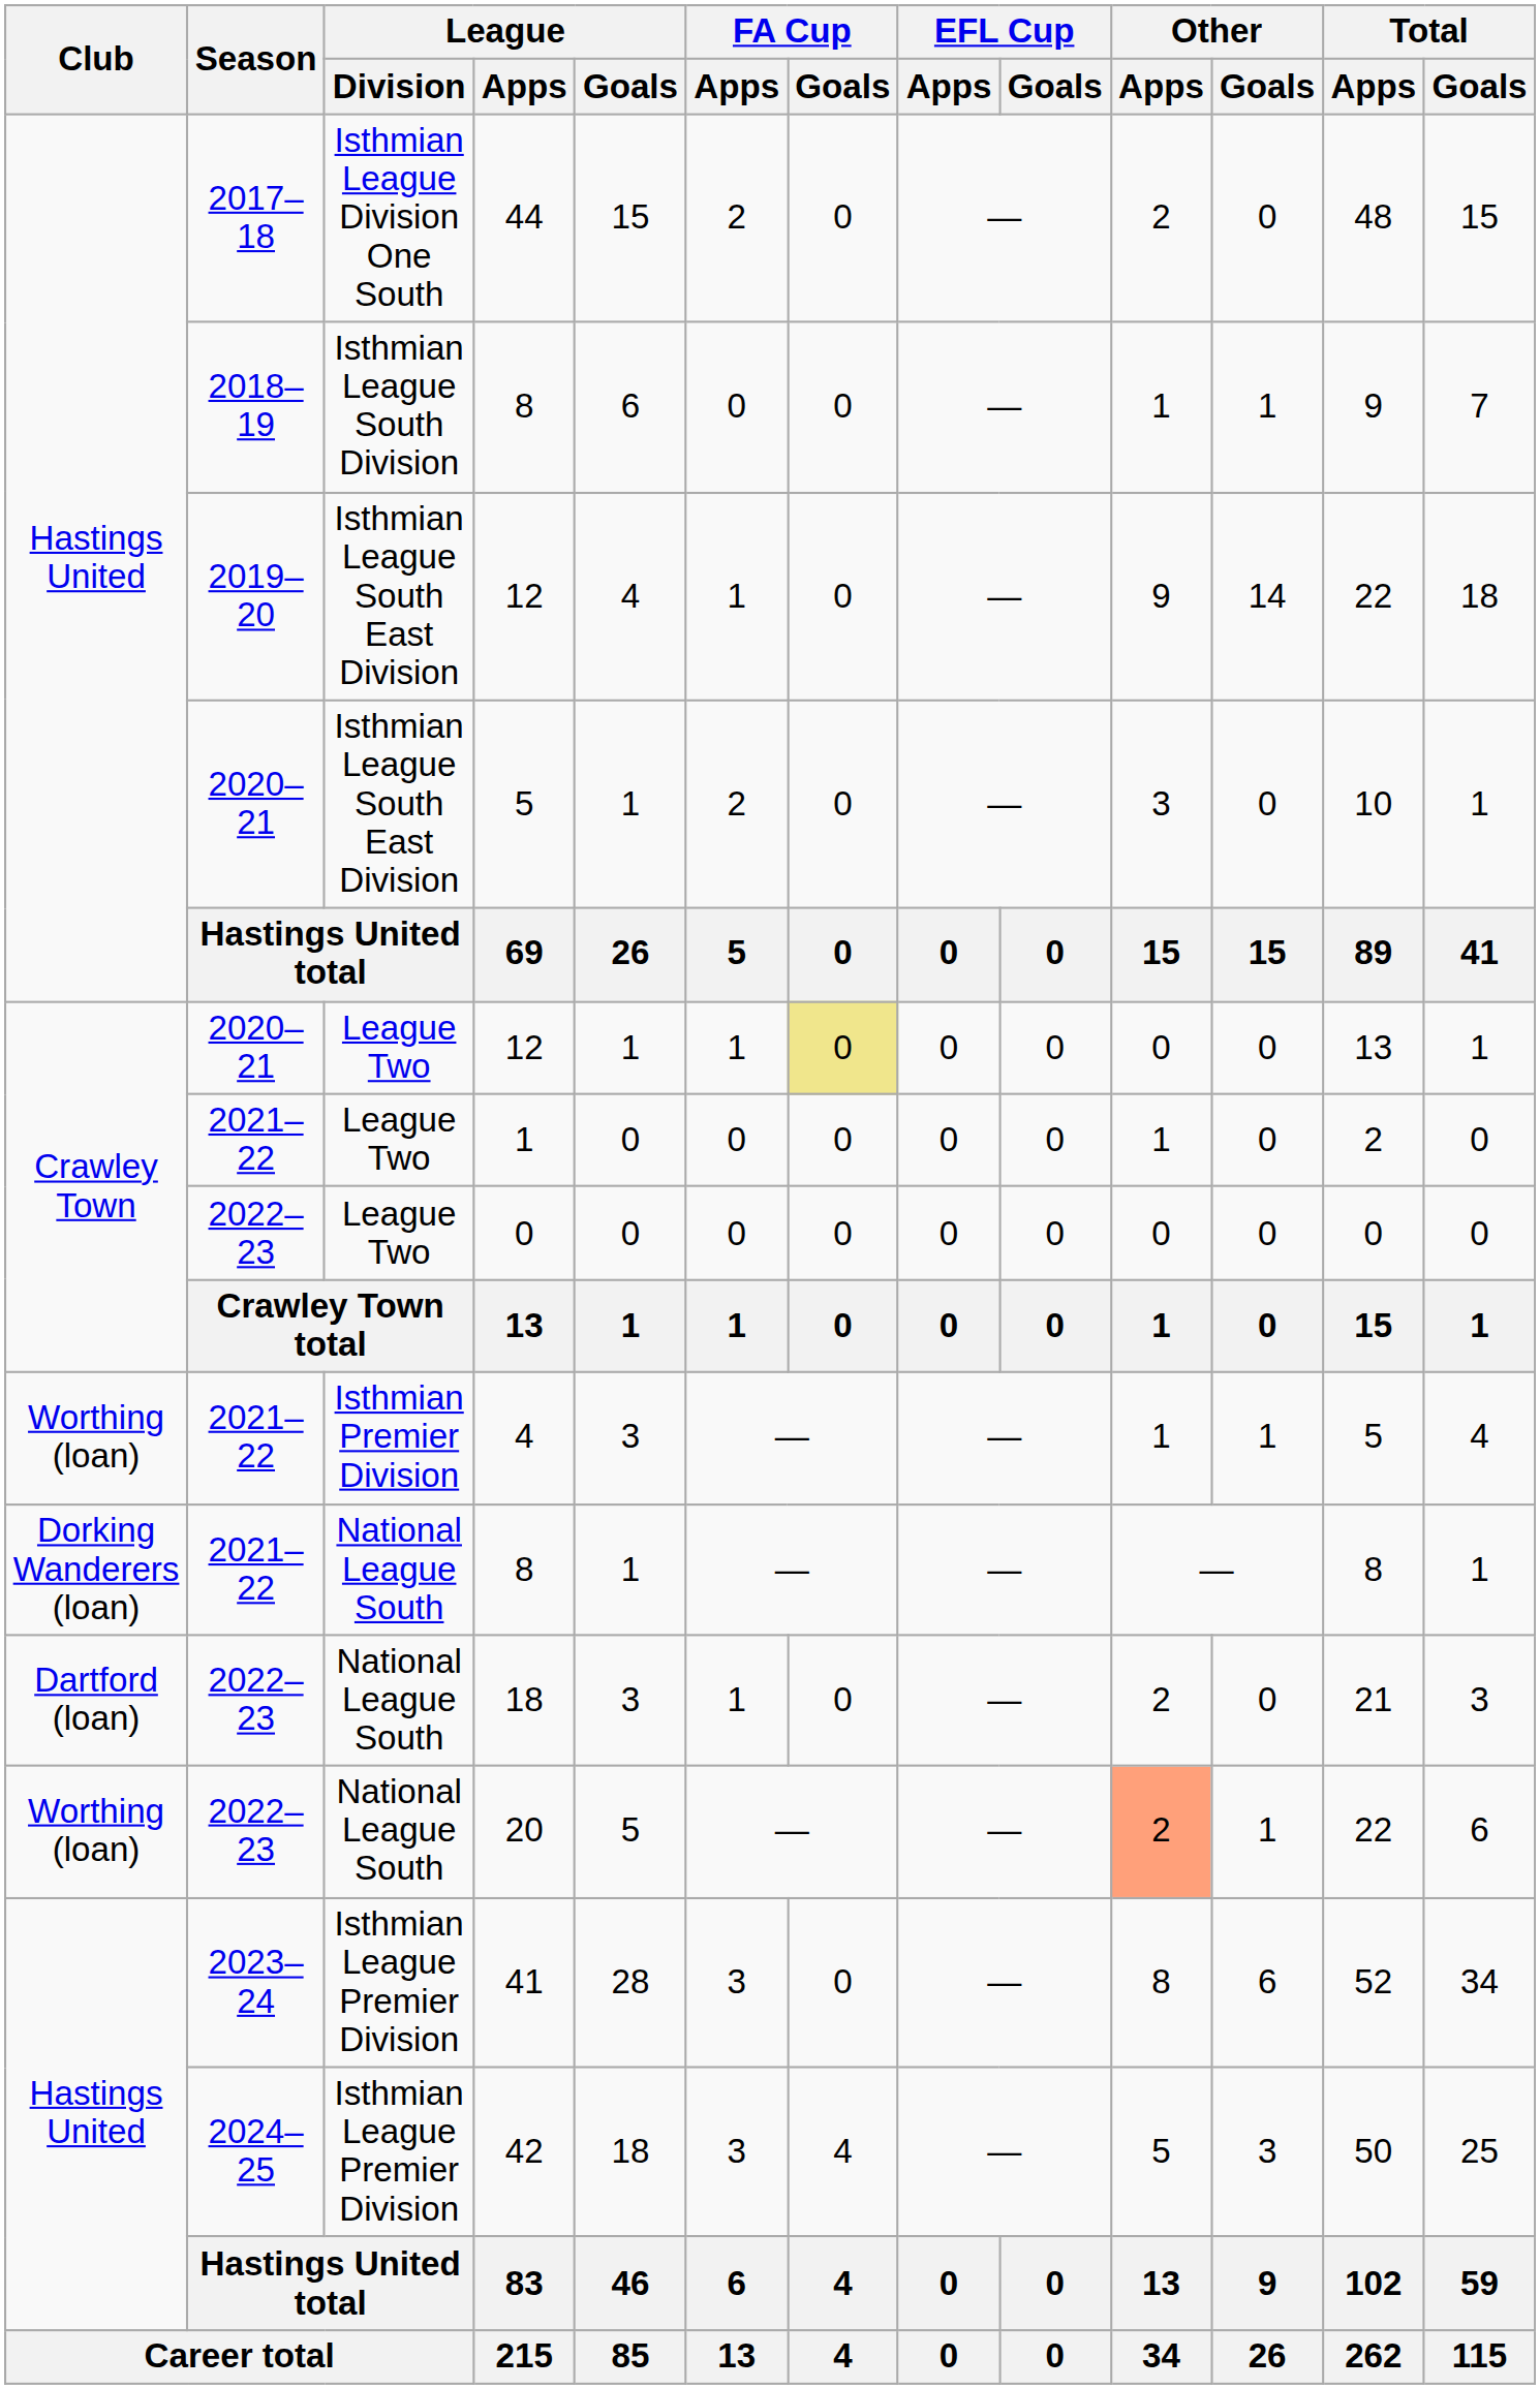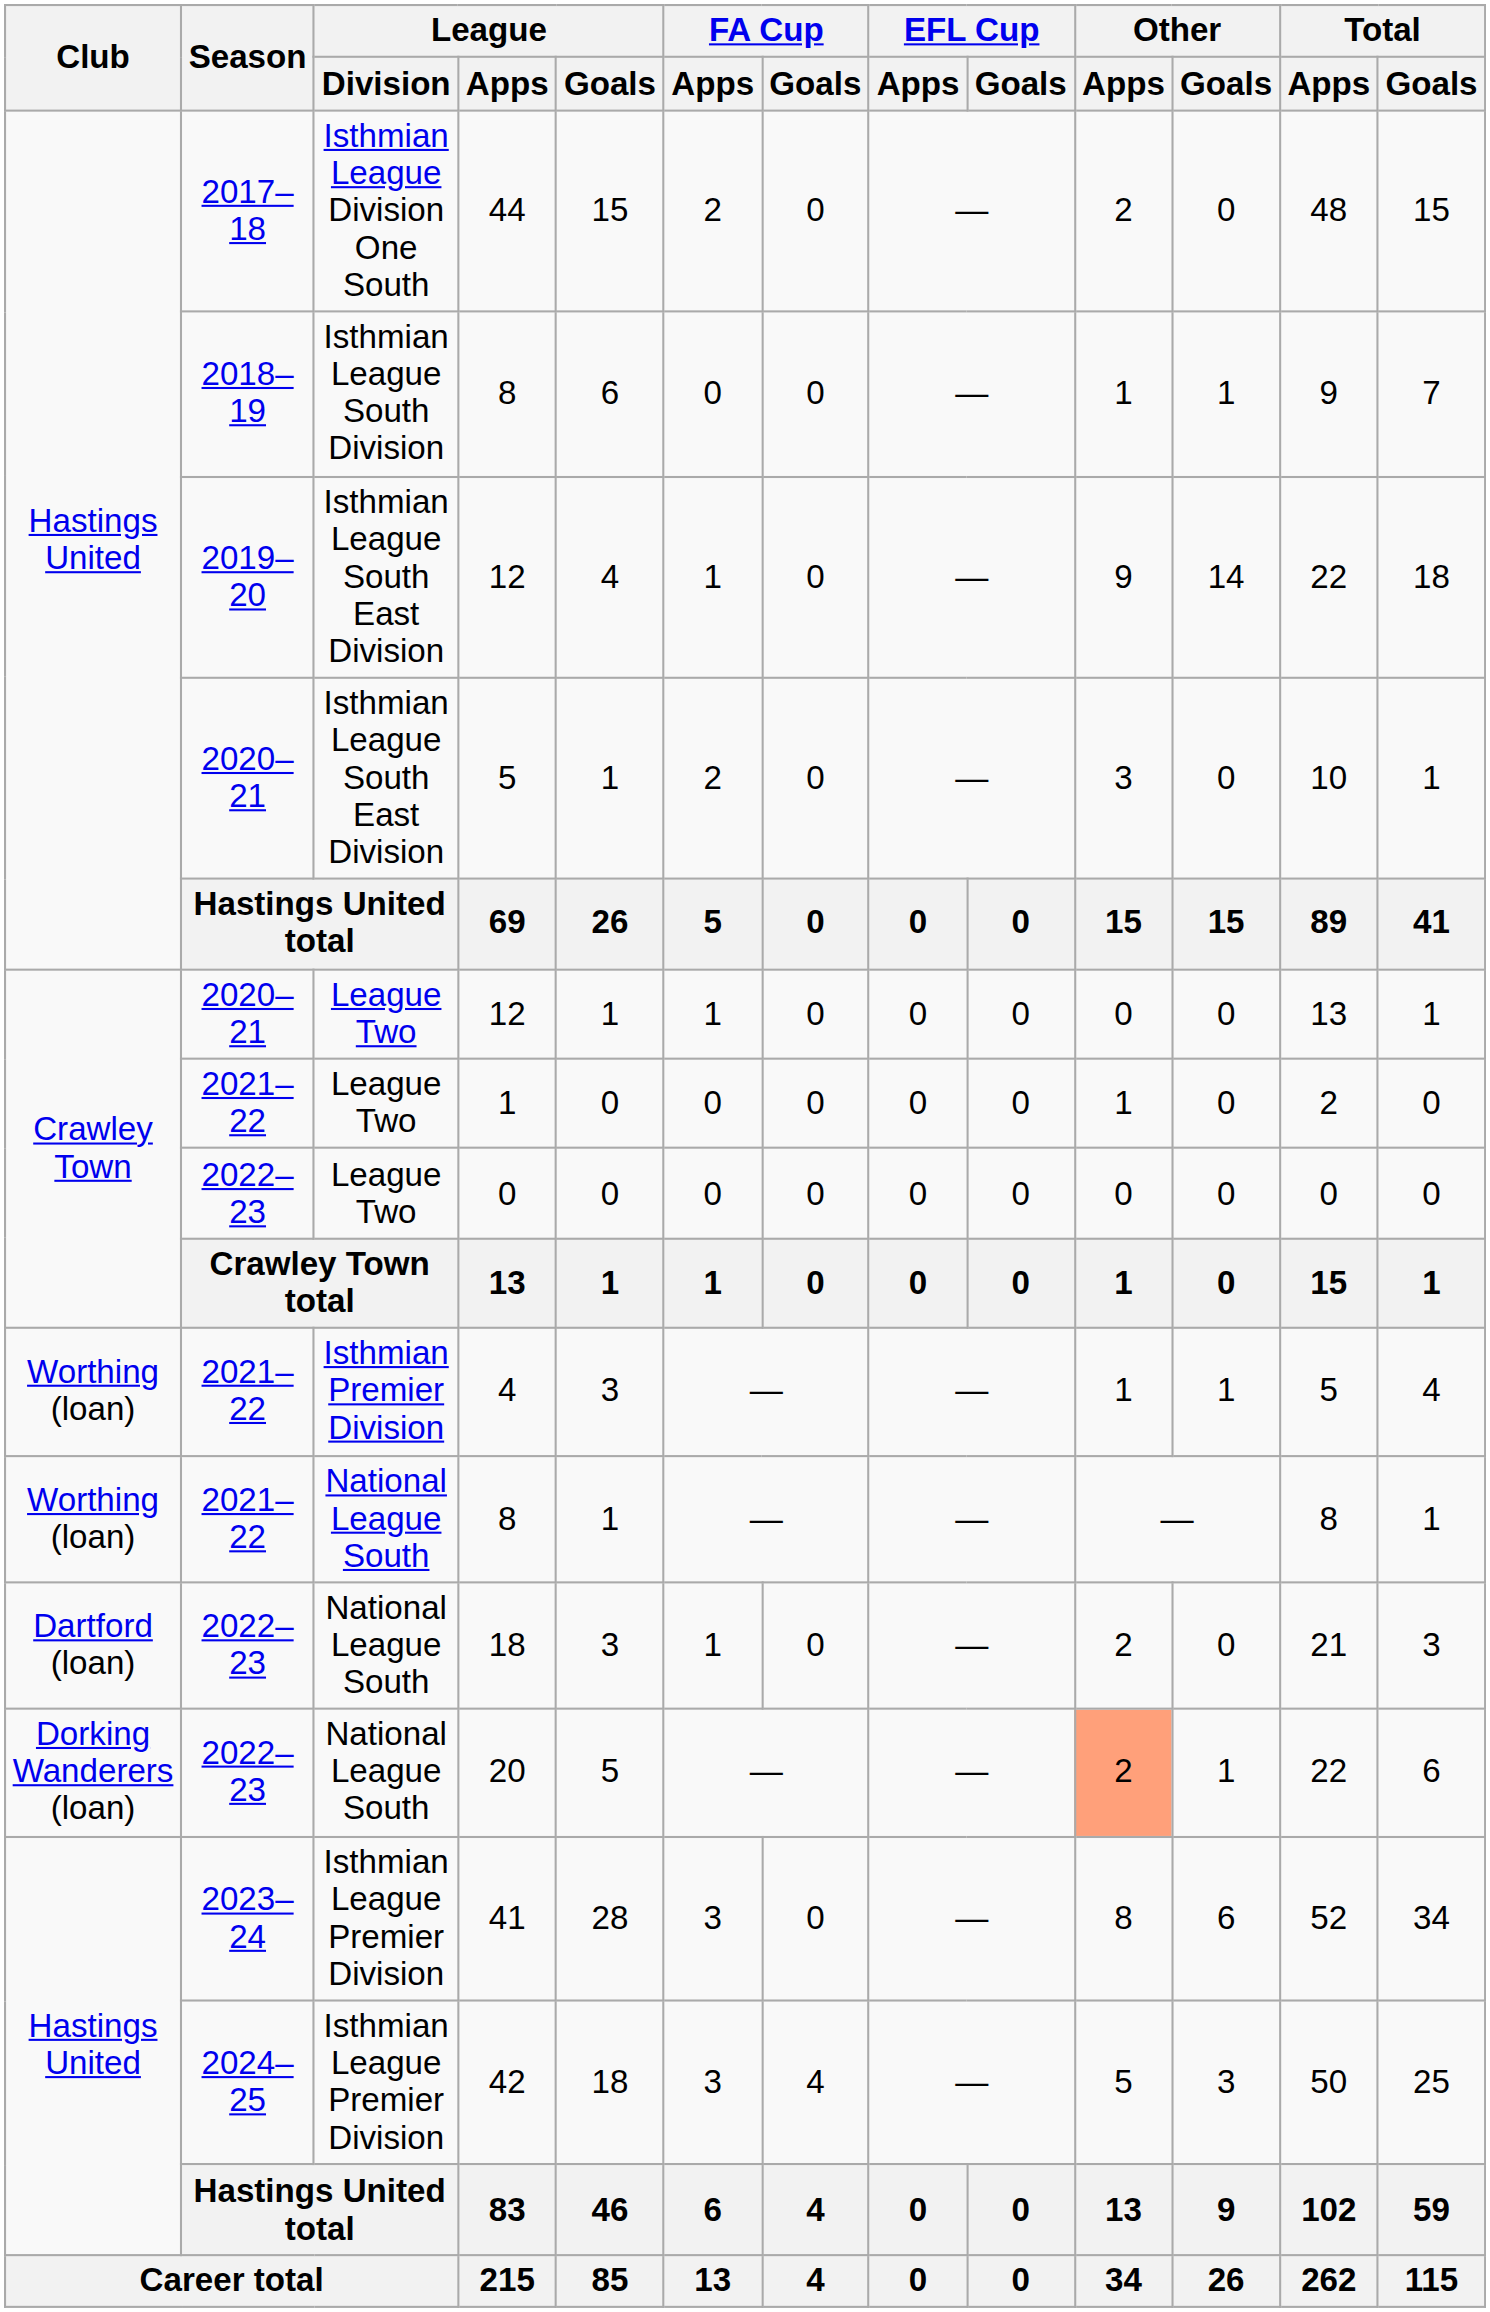2020–21 / 12 | FA Cup / Goals: khaki background -> no background
2021–22 / 8 | Club: Dorking Wanderers (loan) -> Worthing (loan)
20 | Club: Worthing (loan) -> Dorking Wanderers (loan)
